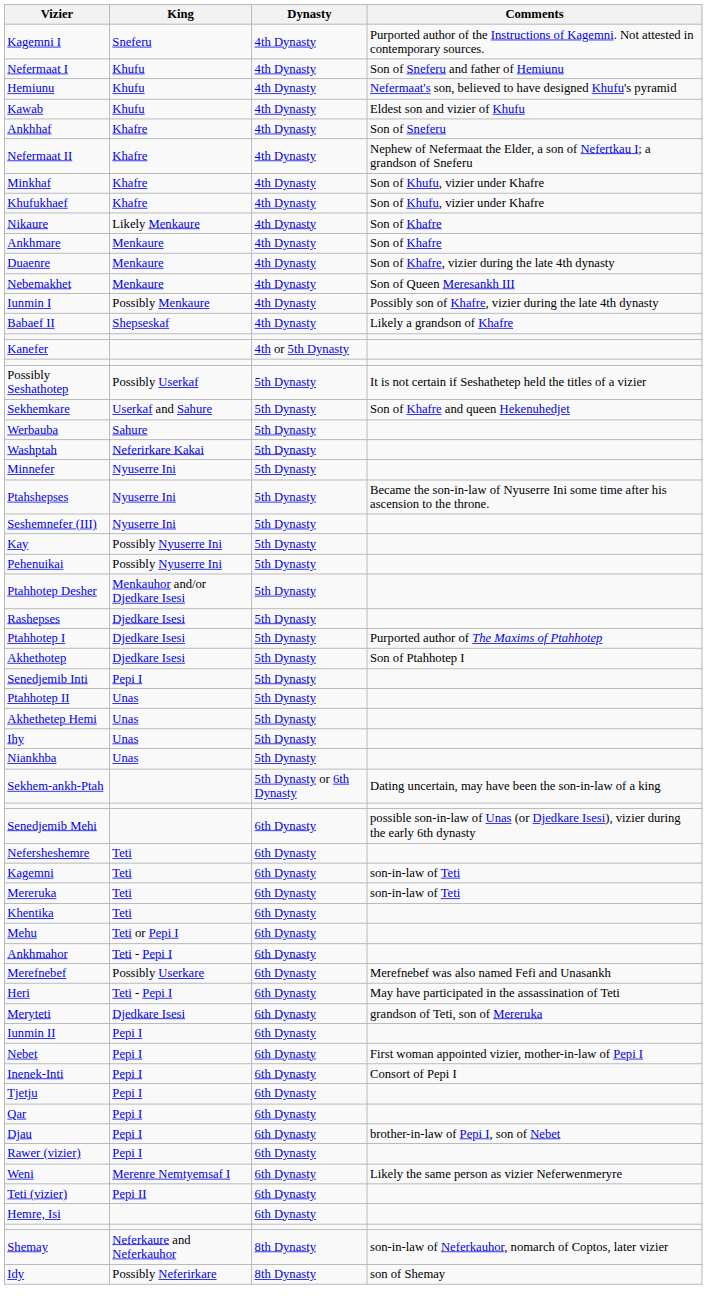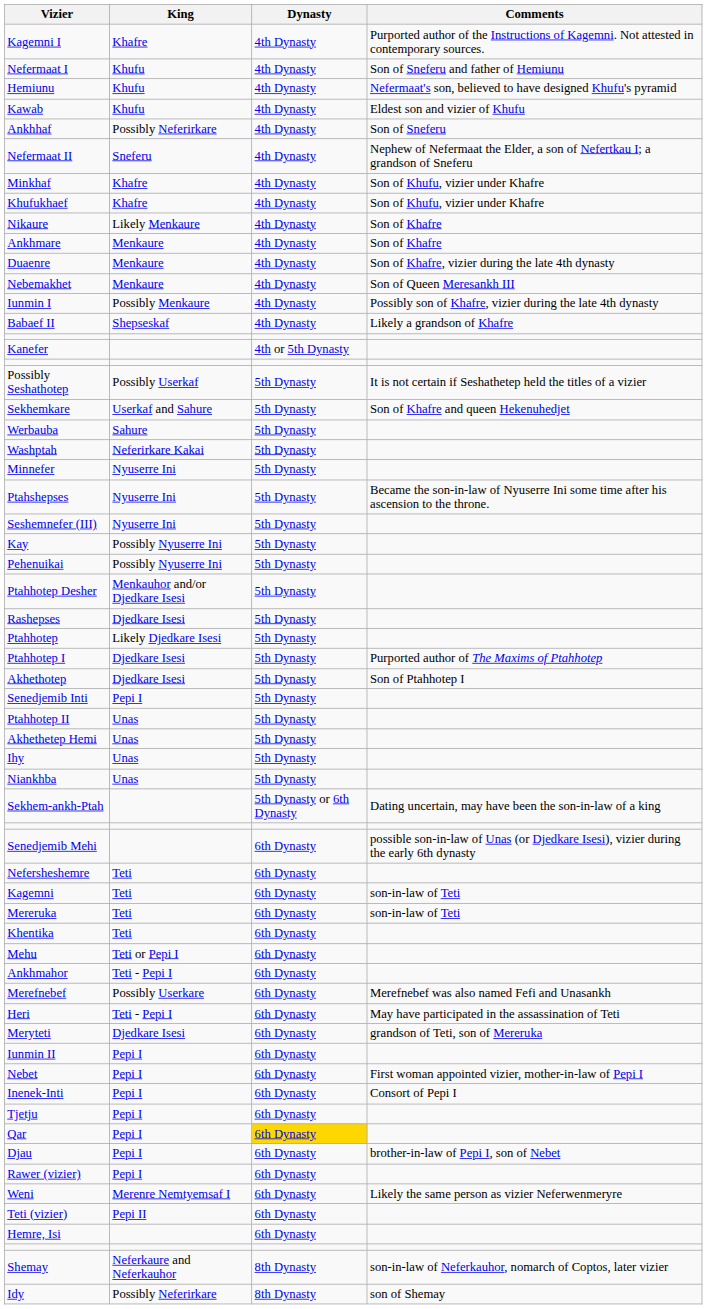Kagemni I | King: Sneferu -> Khafre
Ankhhaf | King: Khafre -> Possibly Neferirkare
Nefermaat II | King: Khafre -> Sneferu
+ row: Ptahhotep | Likely Djedkare Isesi | 5th Dynasty
Qar | Dynasty: no background -> gold background
